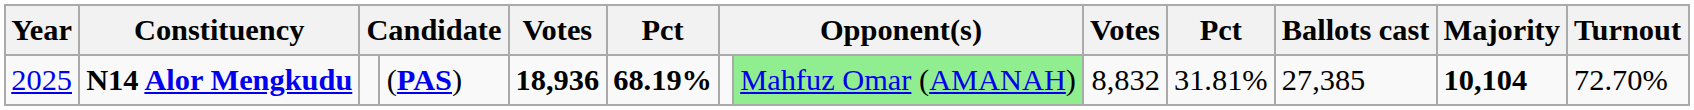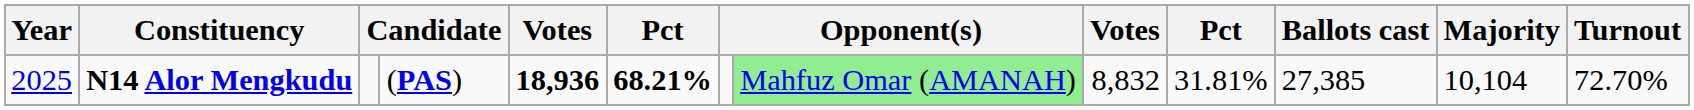N14 Alor Mengkudu | column 6: 68.19% -> 68.21%
N14 Alor Mengkudu | Majority: bold -> normal
